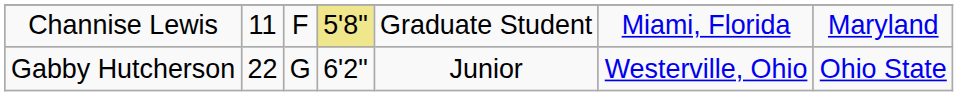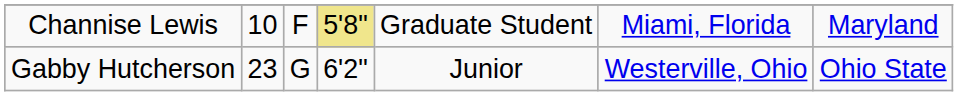Channise Lewis | column 2: 11 -> 10
Gabby Hutcherson | column 2: 22 -> 23
